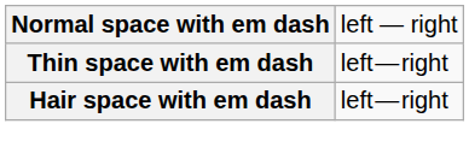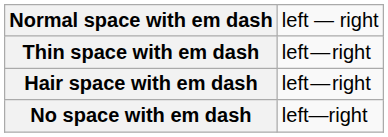+ row: No space with em dash | left—right
